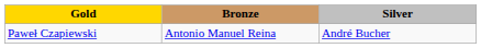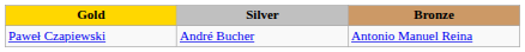columns swapped: Silver <-> Bronze
